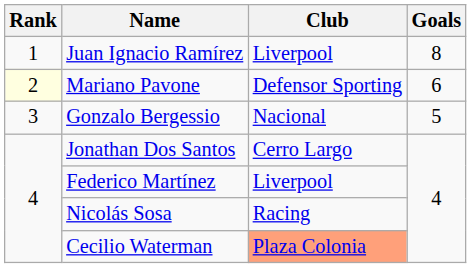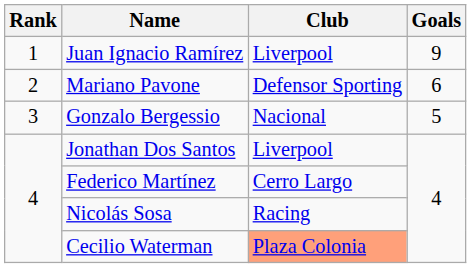Juan Ignacio Ramírez | Goals: 8 -> 9
Mariano Pavone | Rank: lightyellow background -> no background
Jonathan Dos Santos | Club: Cerro Largo -> Liverpool
Federico Martínez | Club: Liverpool -> Cerro Largo
